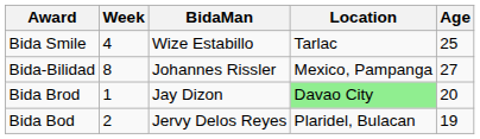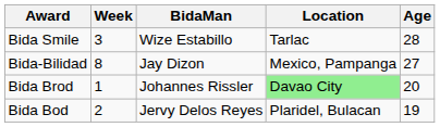Bida Smile | Week: 4 -> 3
Bida Smile | Age: 25 -> 28
Bida-Bilidad | BidaMan: Johannes Rissler -> Jay Dizon
Bida Brod | BidaMan: Jay Dizon -> Johannes Rissler
